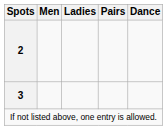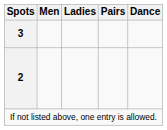rows swapped: 3 <-> 2
